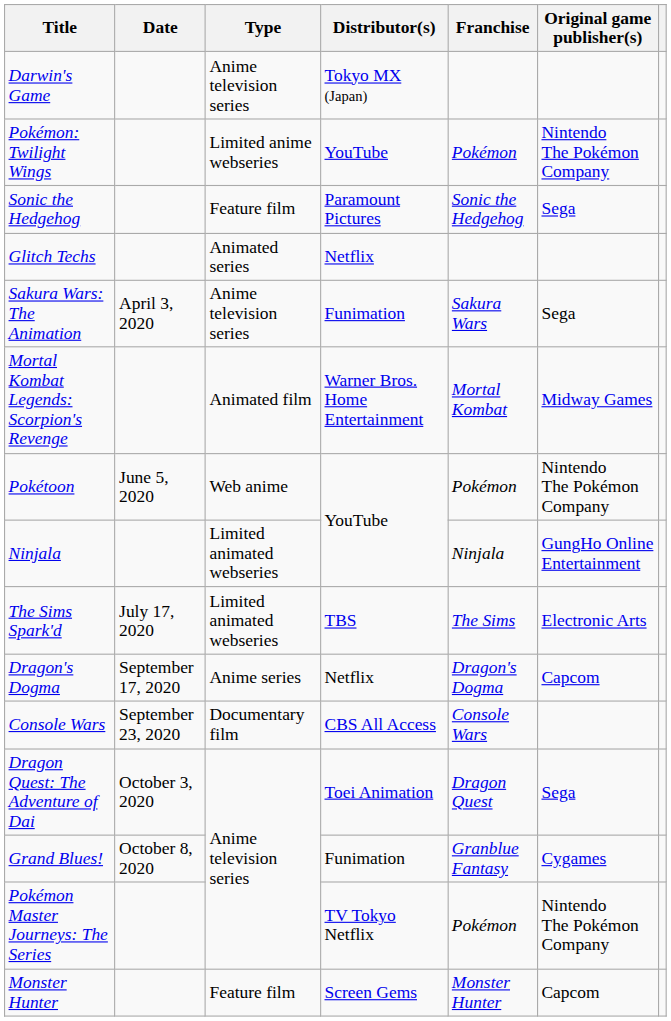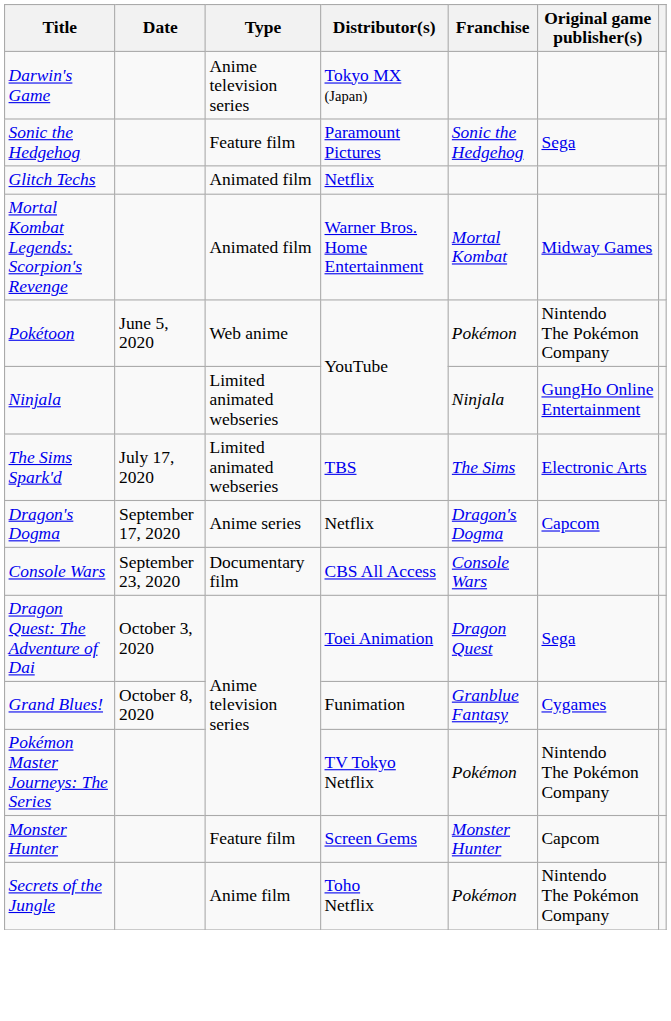- row: Pokémon: Twilight Wings | Limited anime webseries | YouTube | Pokémon | Nintendo The Pokémon Company
Glitch Techs | Type: Animated series -> Animated film
- row: Sakura Wars: The Animation | April 3, 2020 | Anime television series | Funimation | Sakura Wars | Sega
+ row: Secrets of the Jungle | Anime film | Toho Netflix | Pokémon | Nintendo The Pokémon Company
